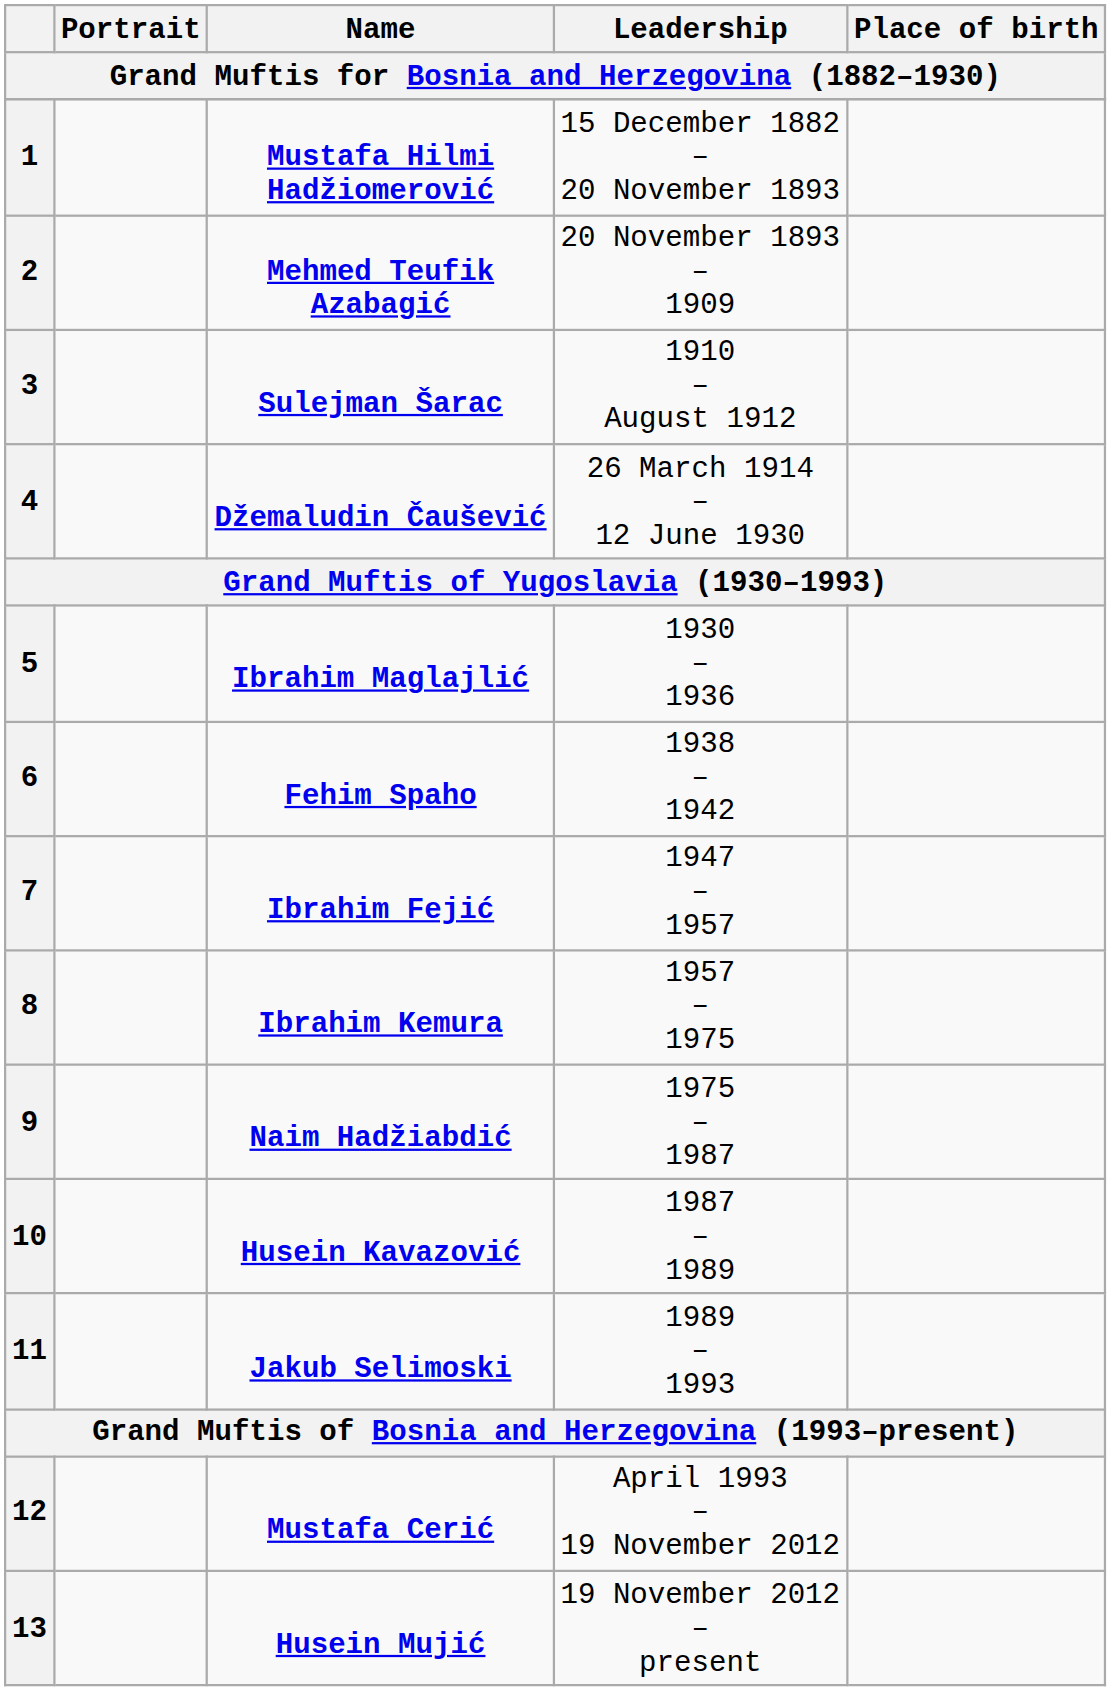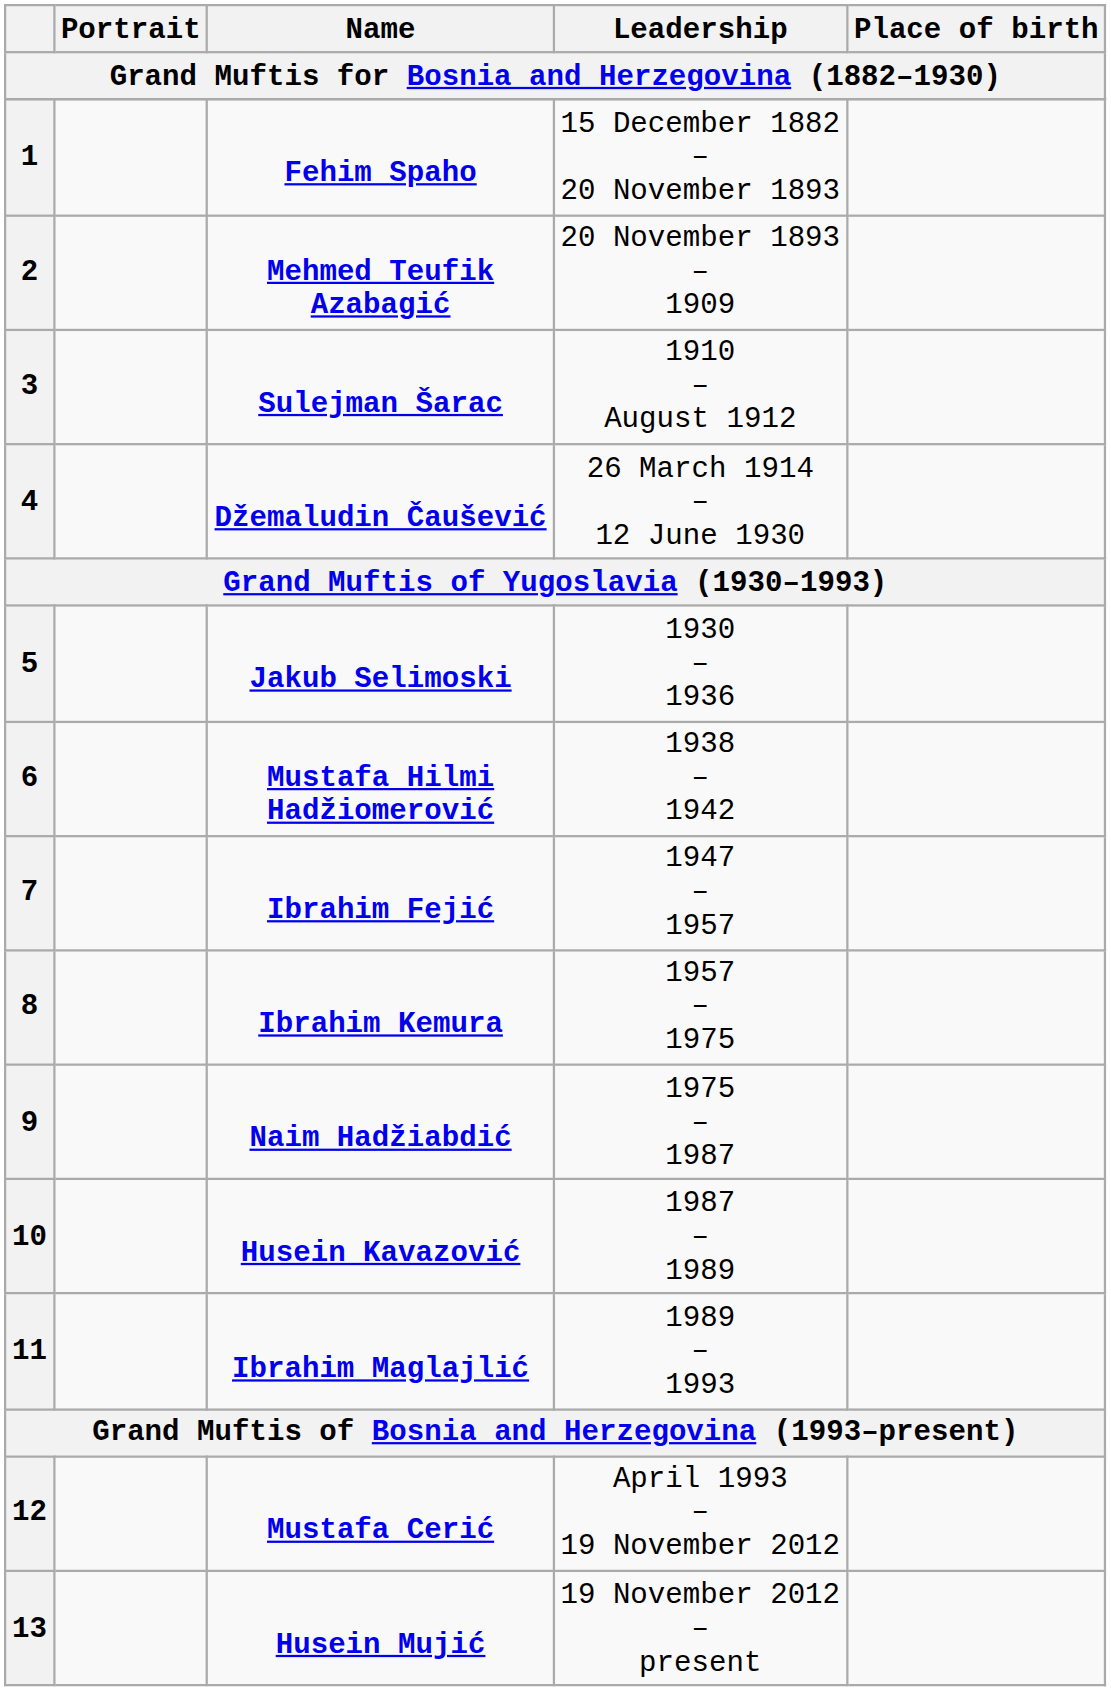1 | Name: Mustafa Hilmi Hadžiomerović -> Fehim Spaho
5 | Name: Ibrahim Maglajlić -> Jakub Selimoski
6 | Name: Fehim Spaho -> Mustafa Hilmi Hadžiomerović
11 | Name: Jakub Selimoski -> Ibrahim Maglajlić
